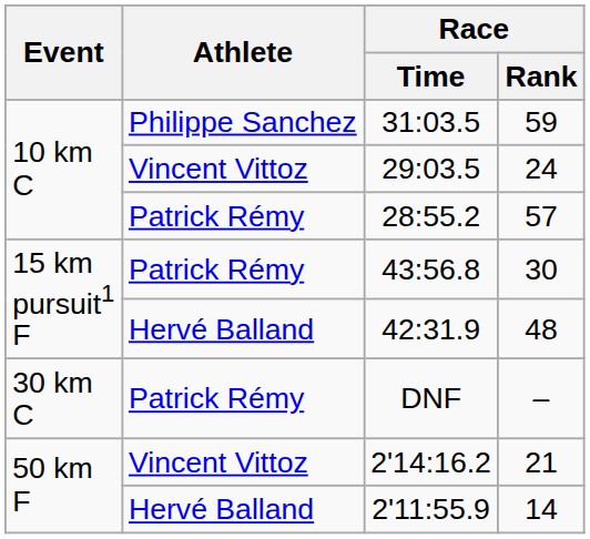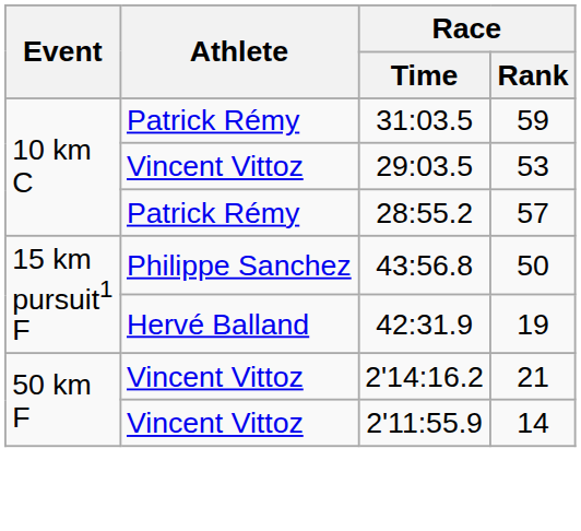31:03.5 | Athlete: Philippe Sanchez -> Patrick Rémy
29:03.5 | Race / Rank: 24 -> 53
43:56.8 | Athlete: Patrick Rémy -> Philippe Sanchez
43:56.8 | Race / Rank: 30 -> 50
42:31.9 | Race / Rank: 48 -> 19
- row: 30 km C | Patrick Rémy | DNF | –
2'11:55.9 | Athlete: Hervé Balland -> Vincent Vittoz
